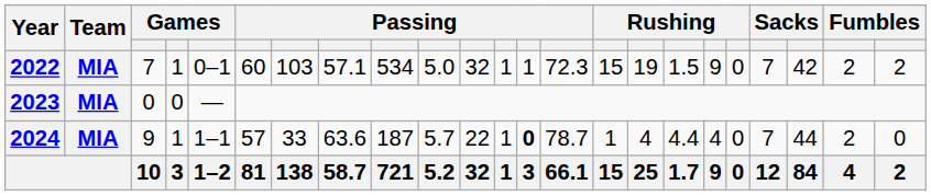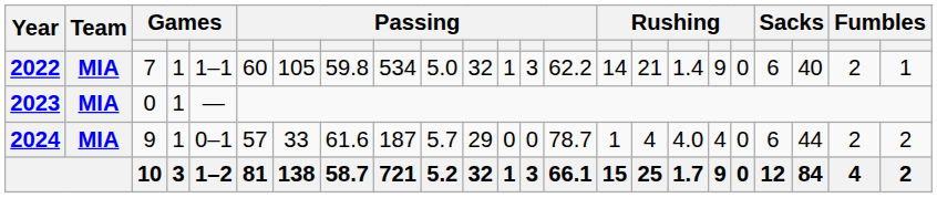2022 | column 5: 0–1 -> 1–1
2022 | column 7: 103 -> 105
2022 | column 8: 57.1 -> 59.8
2022 | column 13: 1 -> 3
2022 | column 14: 72.3 -> 62.2
2022 | column 15: 15 -> 14
2022 | column 16: 19 -> 21
2022 | column 17: 1.5 -> 1.4
2022 | column 20: 7 -> 6
2022 | column 21: 42 -> 40
2022 | column 23: 2 -> 1
2023 | column 4: 0 -> 1
2024 | column 5: 1–1 -> 0–1
2024 | column 8: 63.6 -> 61.6
2024 | column 11: 22 -> 29
2024 | column 12: 1 -> 0
2024 | column 13: bold -> normal
2024 | column 17: 4.4 -> 4.0
2024 | column 20: 7 -> 6
2024 | column 23: 0 -> 2
